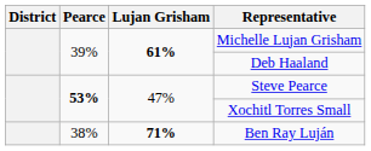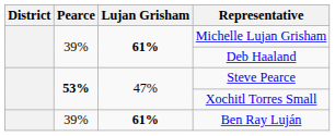Ben Ray Luján | Pearce: 38% -> 39%
Ben Ray Luján | Lujan Grisham: 71% -> 61%
